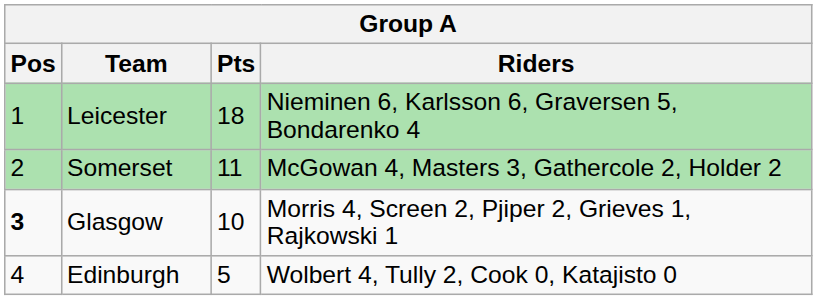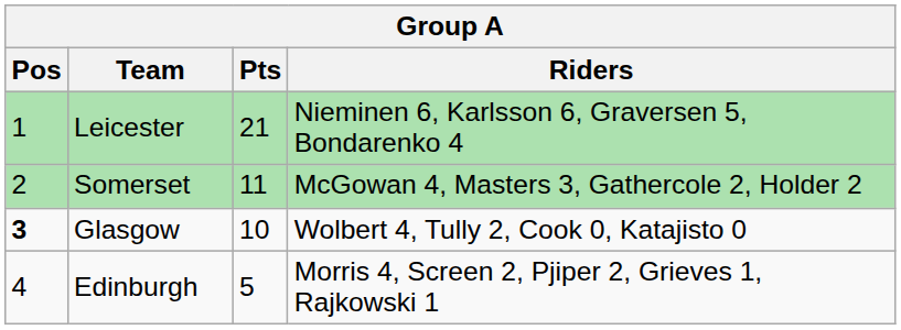Leicester | Pts: 18 -> 21
Glasgow | Riders: Morris 4, Screen 2, Pjiper 2, Grieves 1, Rajkowski 1 -> Wolbert 4, Tully 2, Cook 0, Katajisto 0
Edinburgh | Riders: Wolbert 4, Tully 2, Cook 0, Katajisto 0 -> Morris 4, Screen 2, Pjiper 2, Grieves 1, Rajkowski 1
